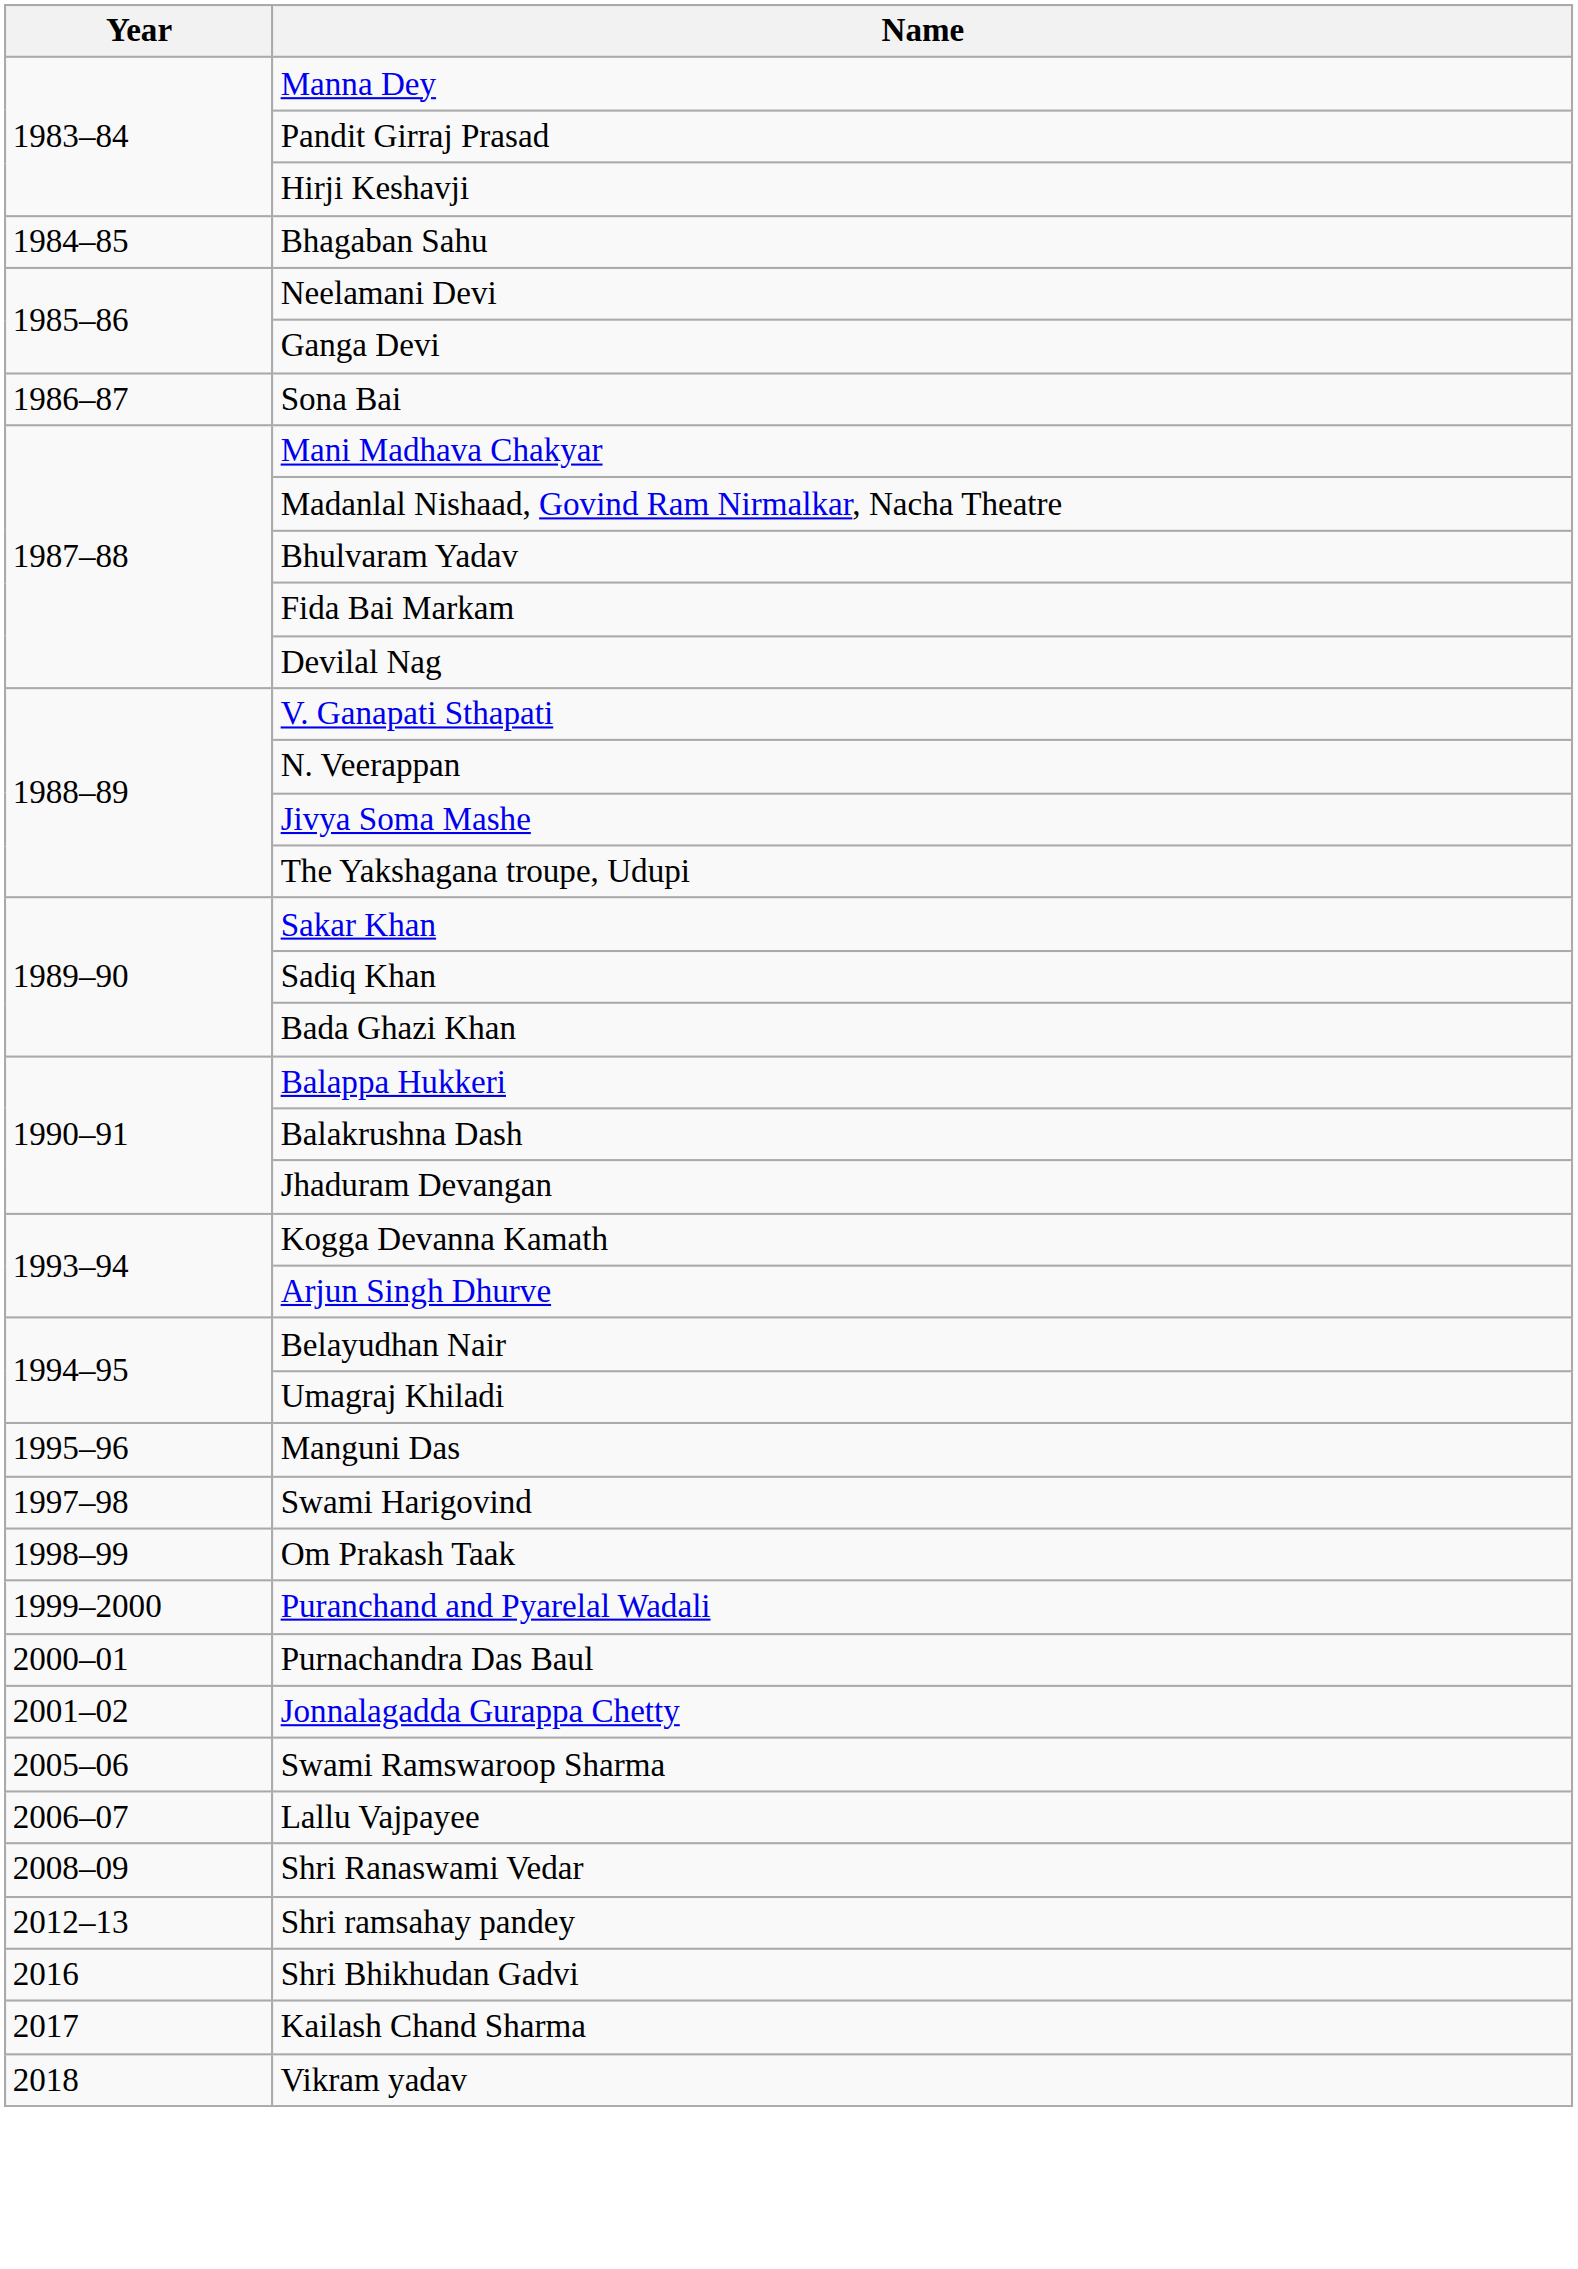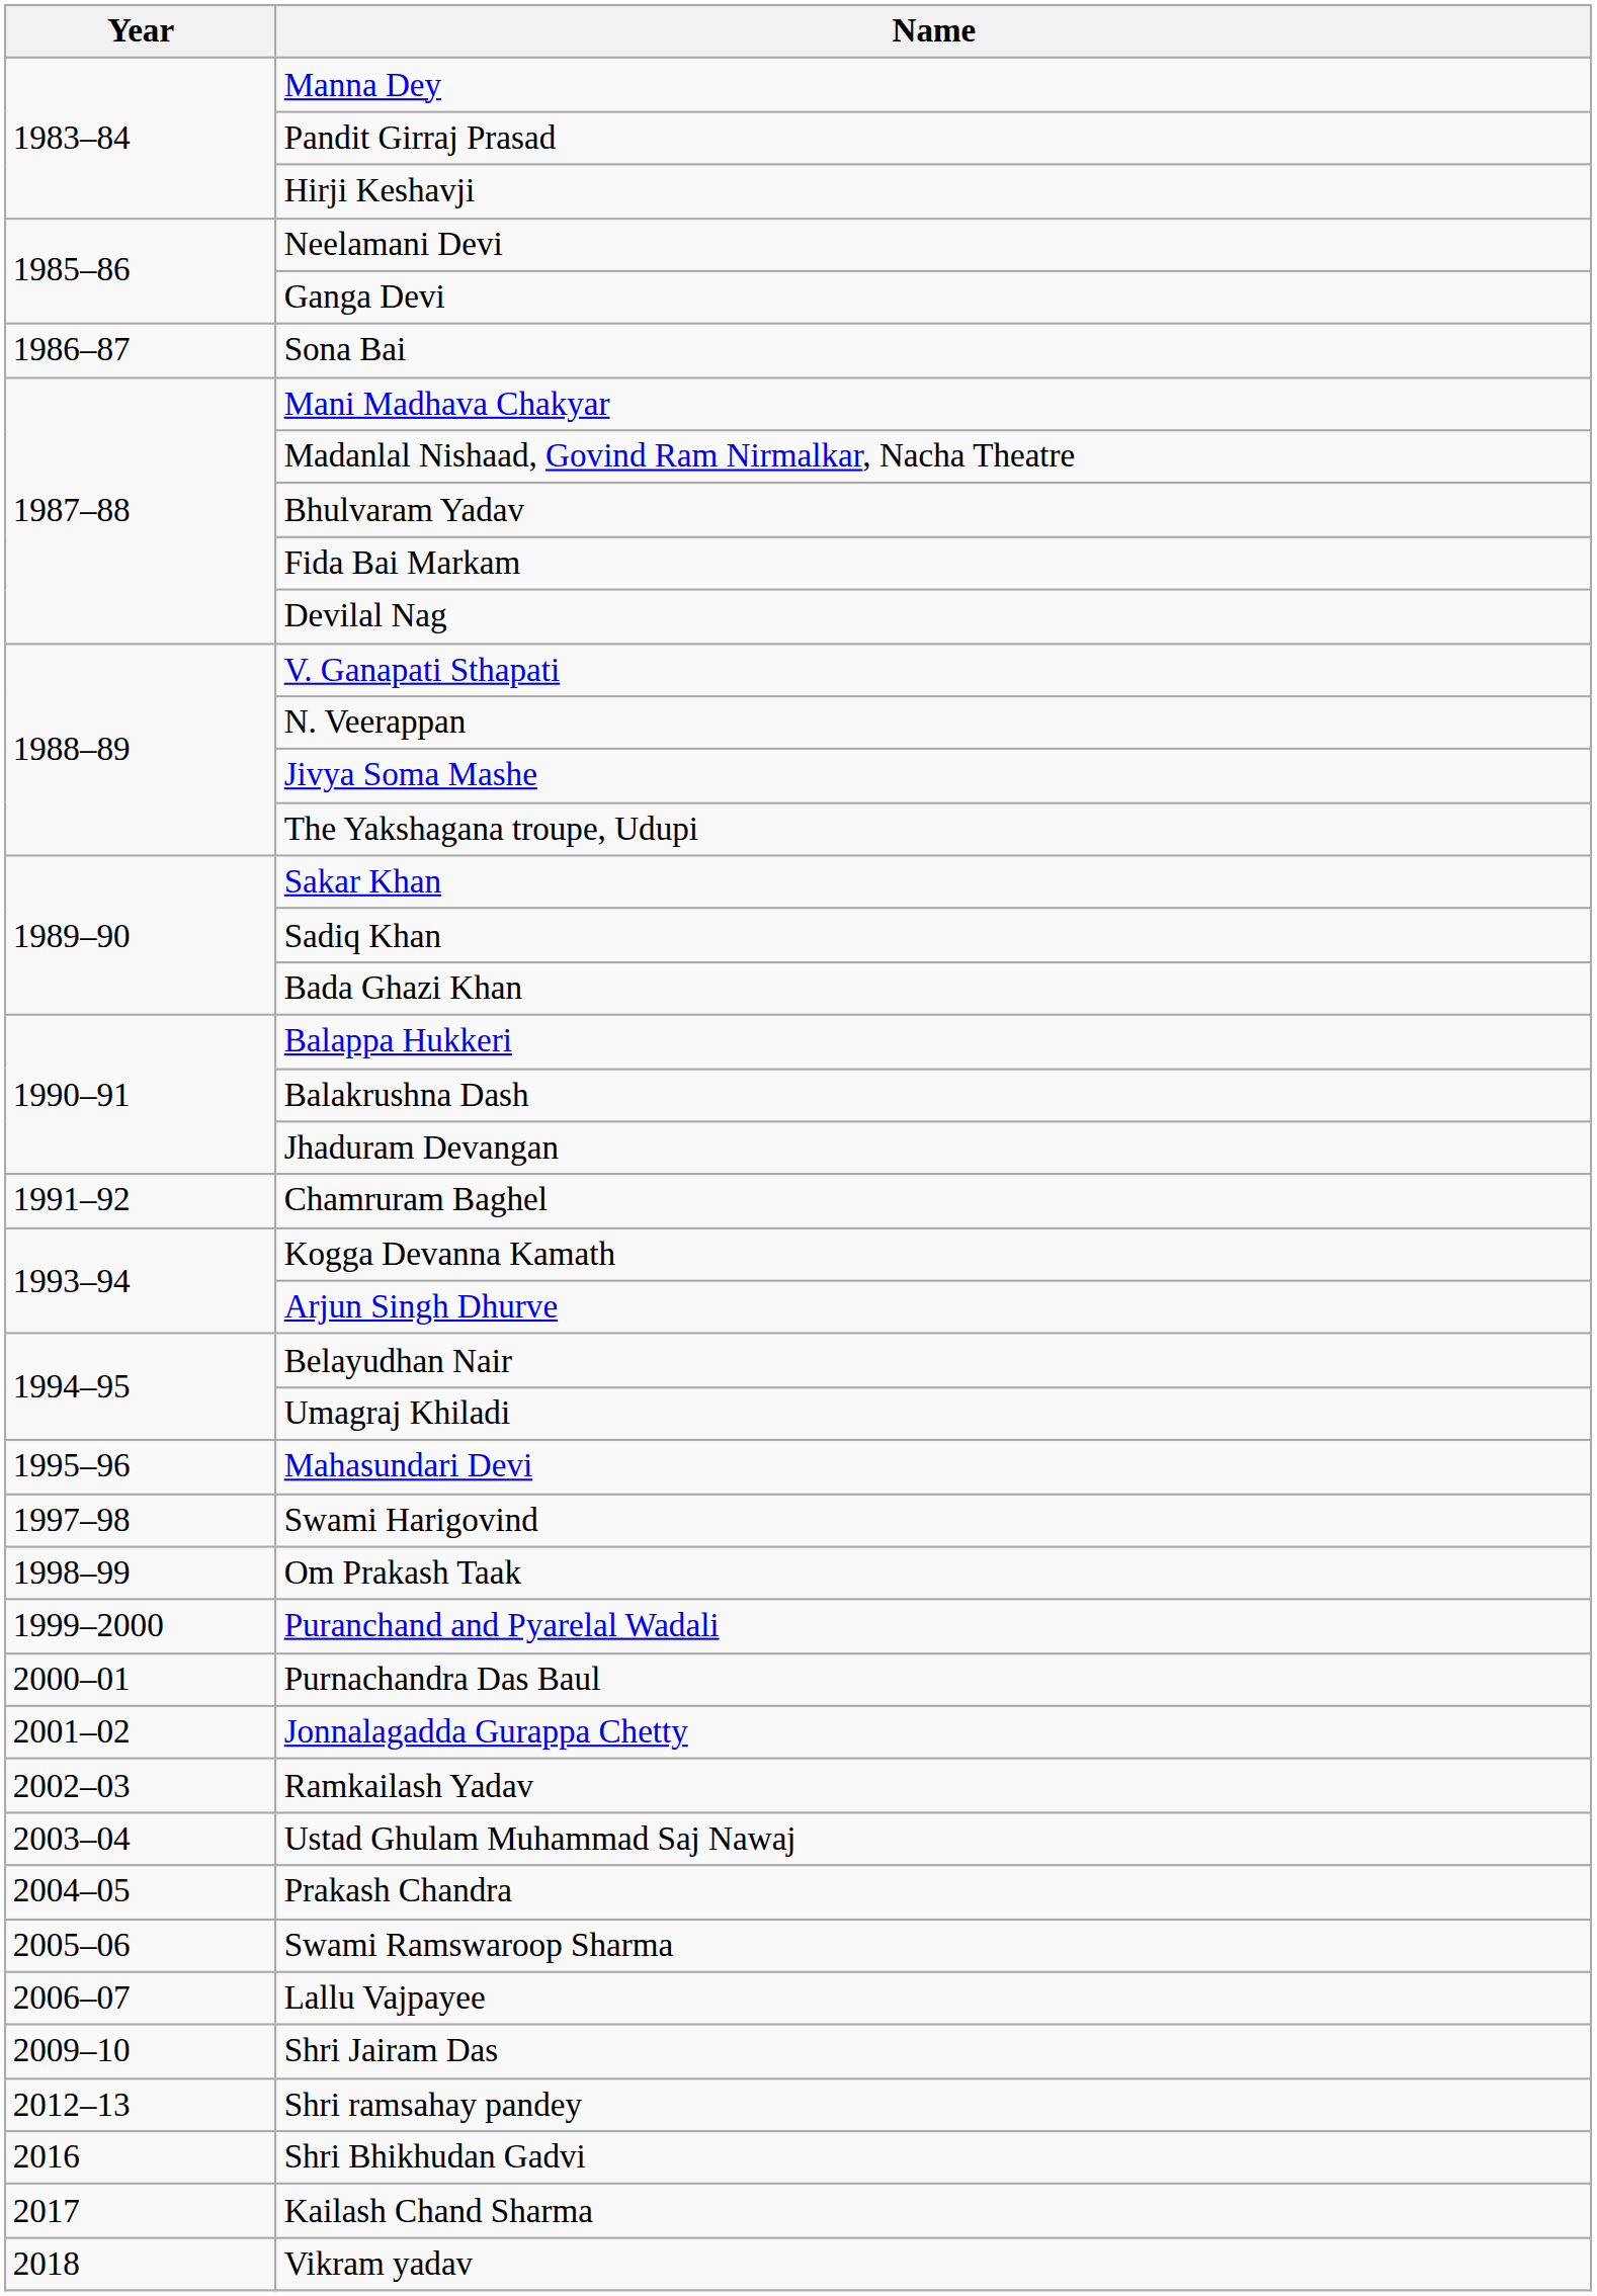- row: 1984–85 | Bhagaban Sahu
+ row: 1991–92 | Chamruram Baghel
- row: 1995–96 | Manguni Das
+ row: 1995–96 | Mahasundari Devi
+ row: 2002–03 | Ramkailash Yadav
+ row: 2003–04 | Ustad Ghulam Muhammad Saj Nawaj
+ row: 2004–05 | Prakash Chandra
- row: 2008–09 | Shri Ranaswami Vedar
+ row: 2009–10 | Shri Jairam Das
